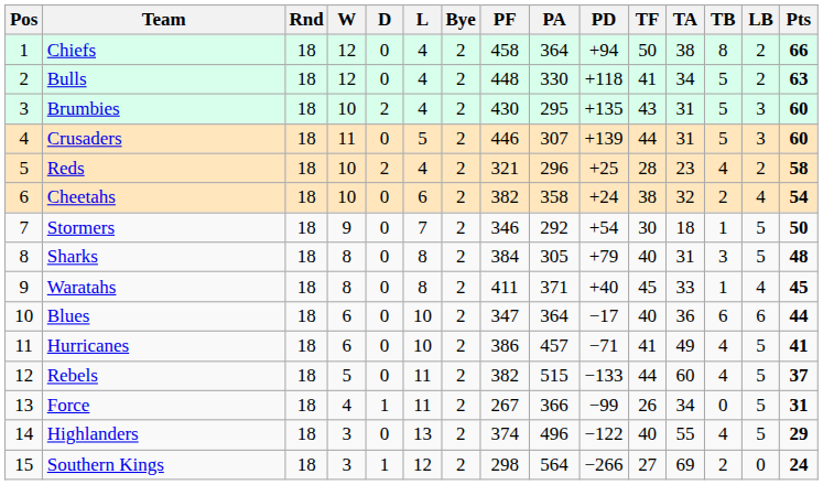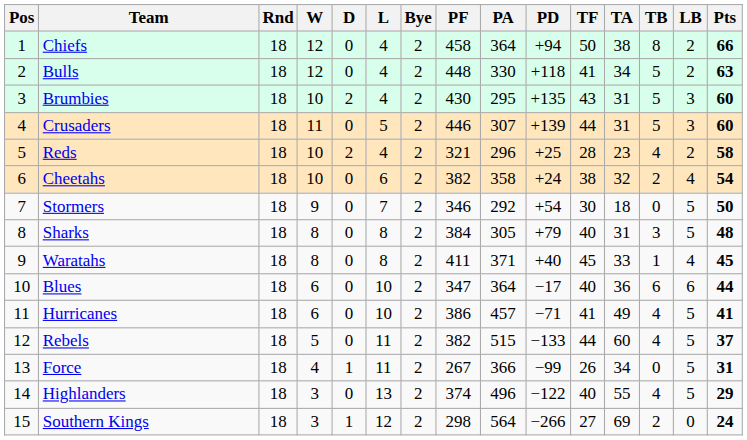Stormers | TB: 1 -> 0
